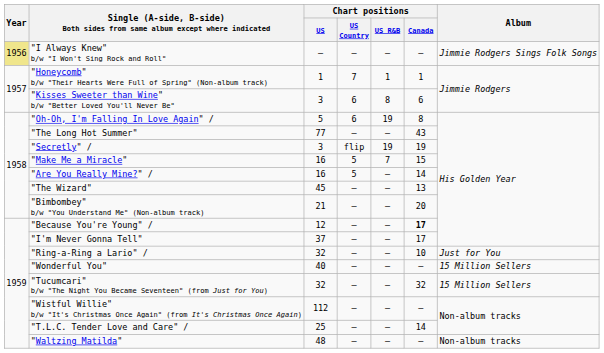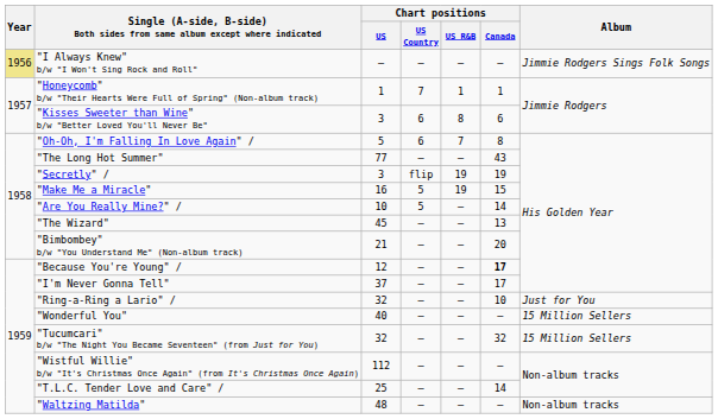"Oh-Oh, I'm Falling In Love Again" / | Chart positions / US R&B: 19 -> 7
"Make Me a Miracle" | Chart positions / US R&B: 7 -> 19
"Are You Really Mine?" / | Chart positions / US: 16 -> 10
